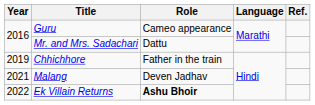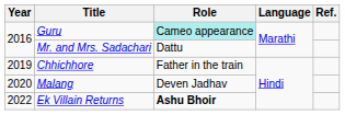Guru | Role: no background -> paleturquoise background
Malang | Year: 2021 -> 2020
